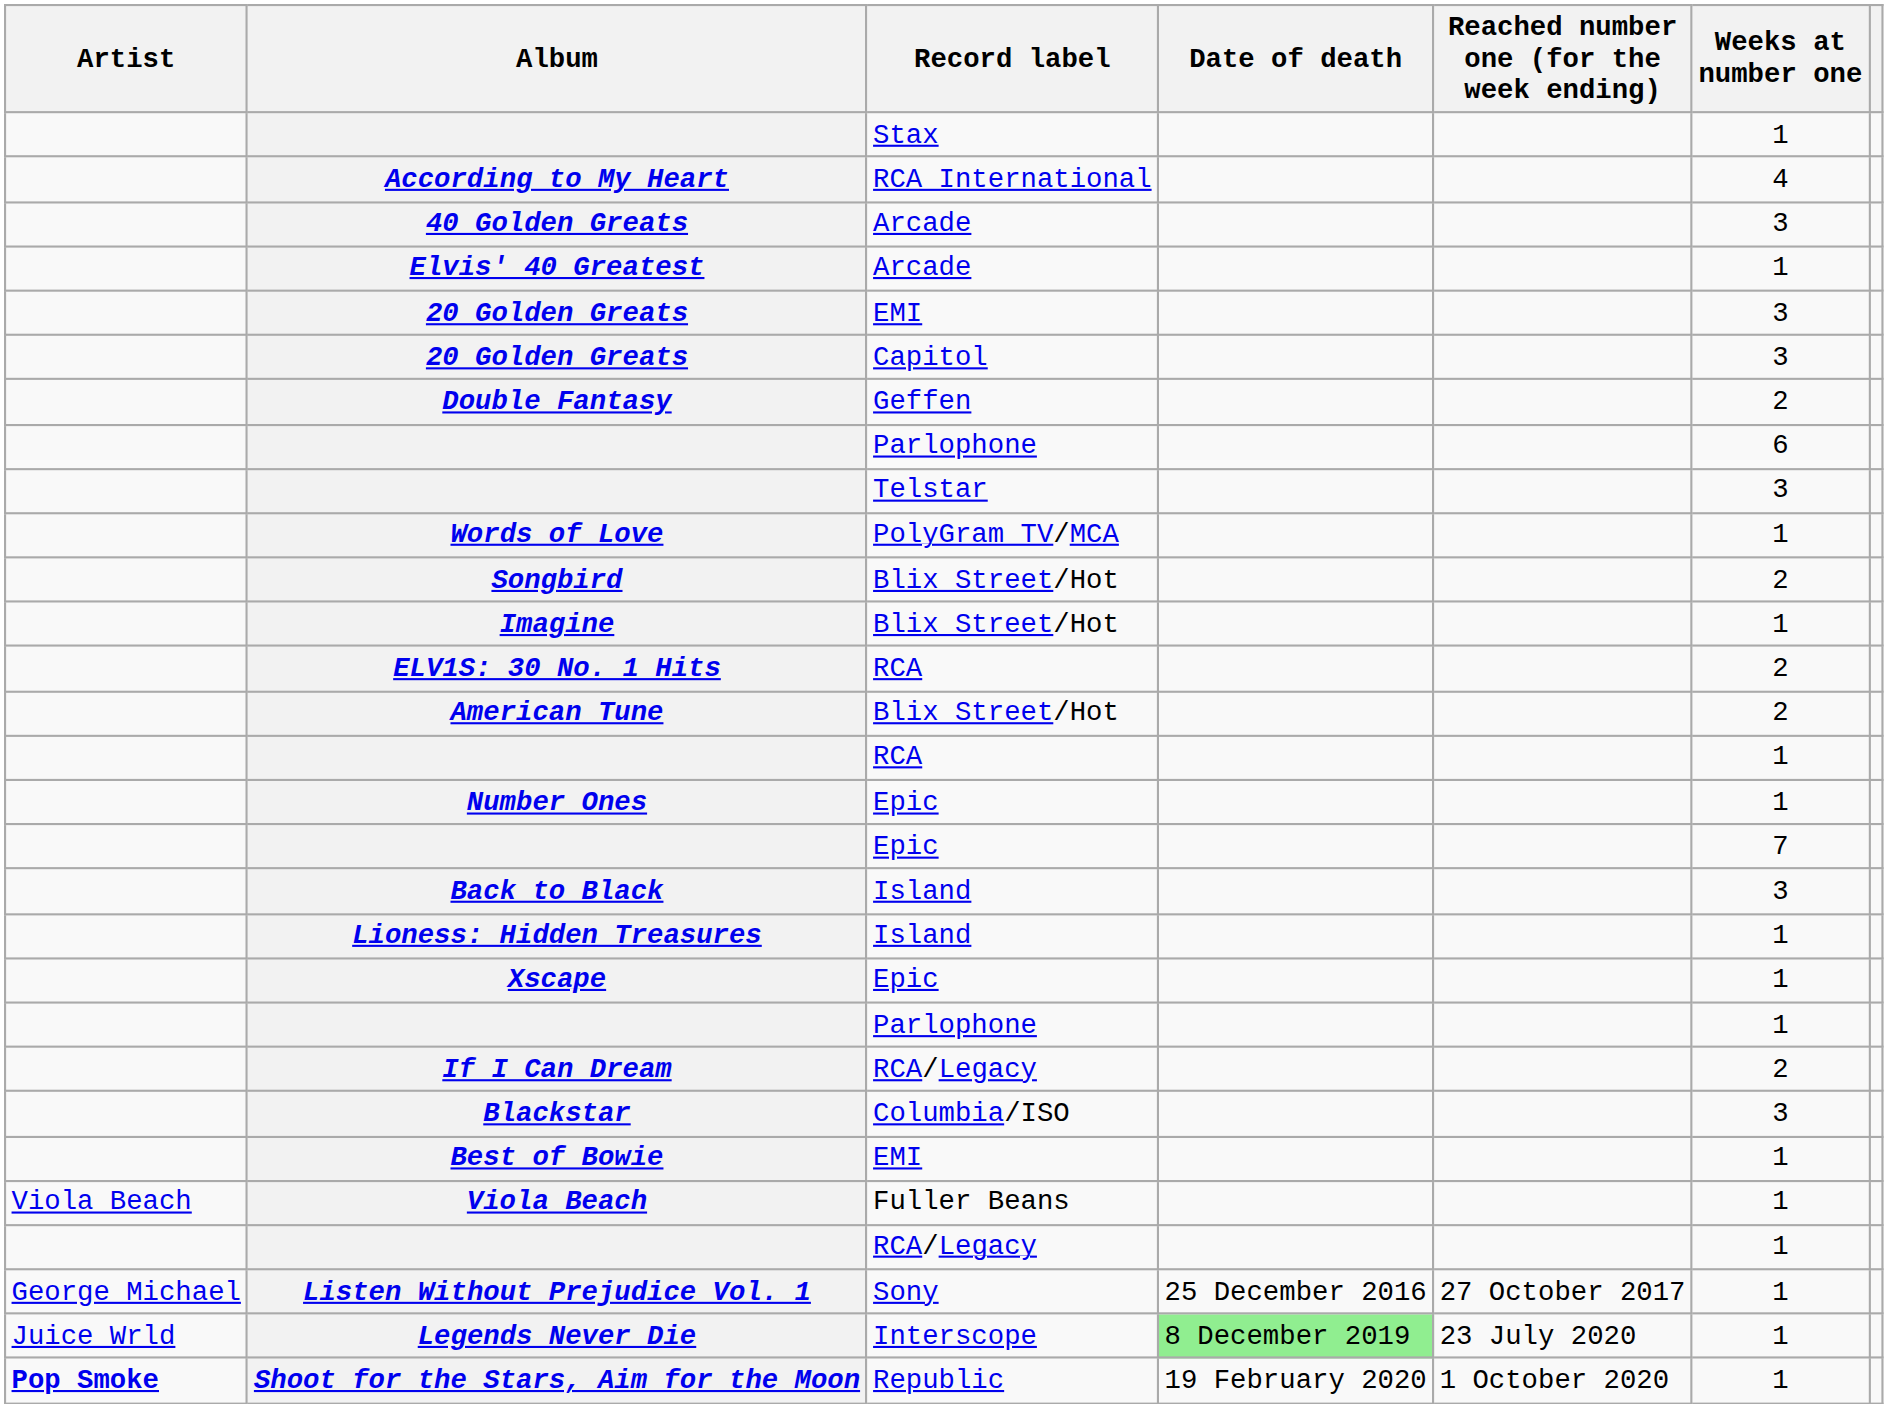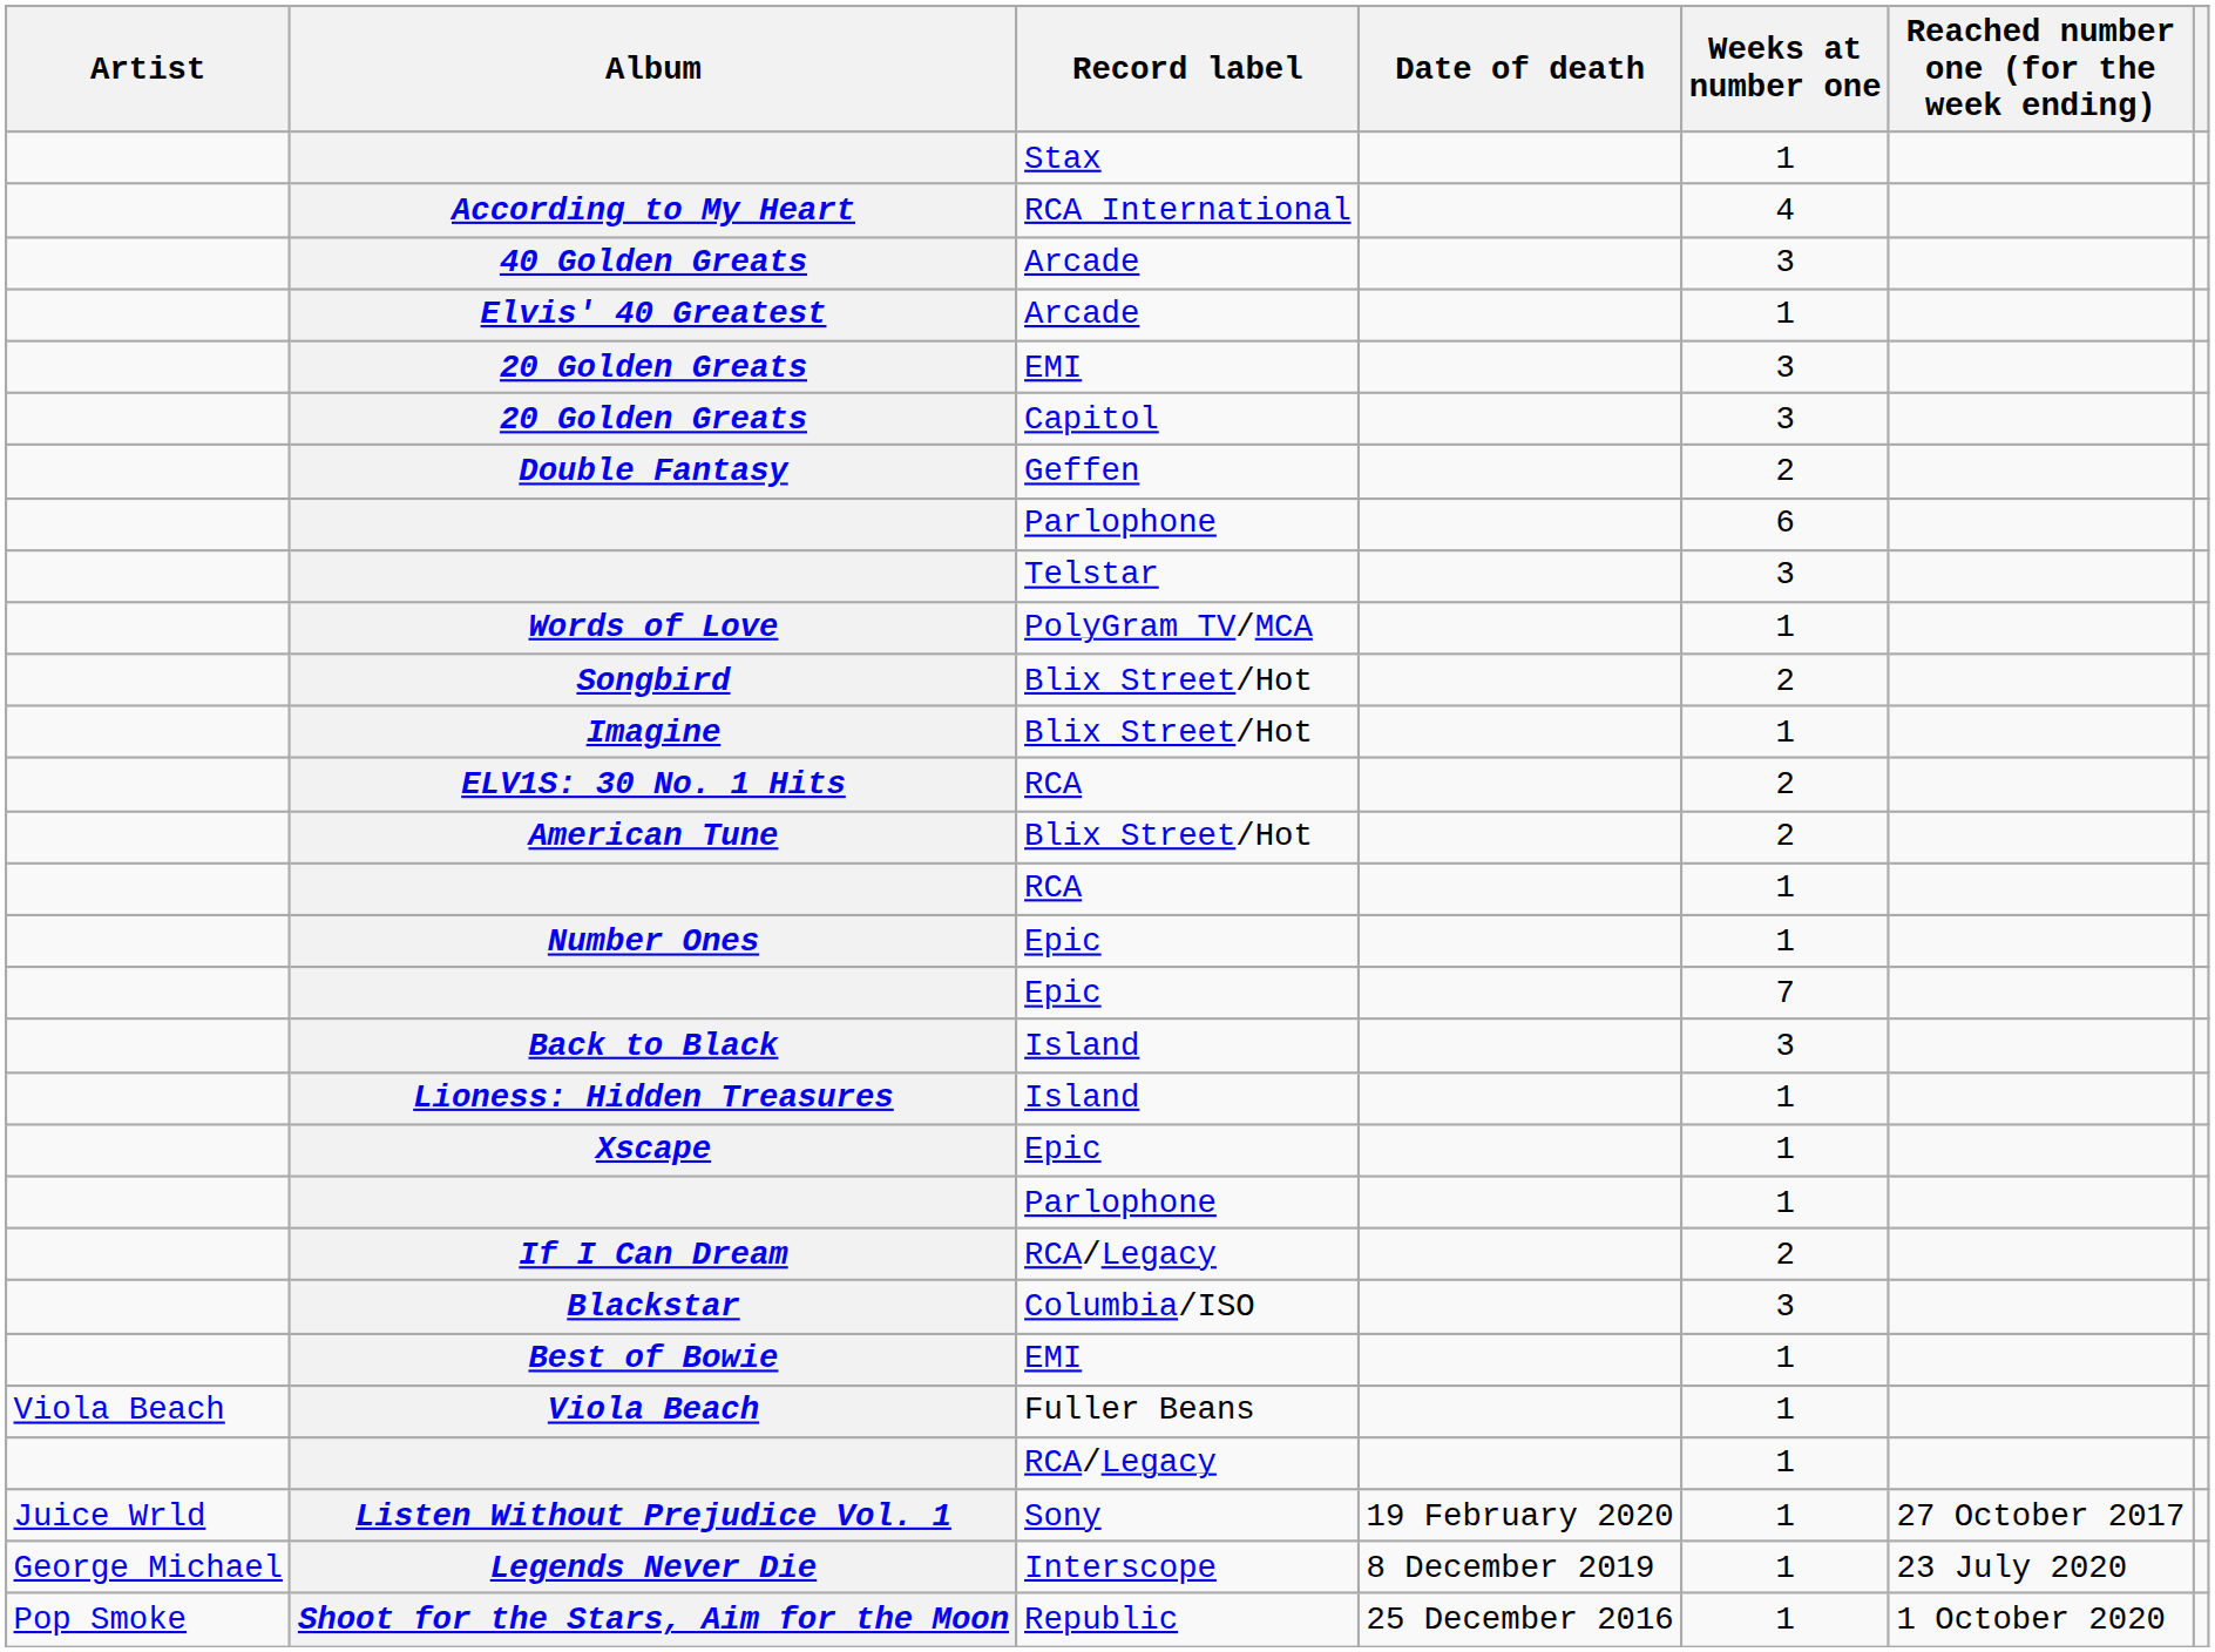columns swapped: Reached number one (for the week ending) <-> Weeks at number one
Listen Without Prejudice Vol. 1 | Artist: George Michael -> Juice Wrld
Listen Without Prejudice Vol. 1 | Date of death: 25 December 2016 -> 19 February 2020
Legends Never Die | Artist: Juice Wrld -> George Michael
Legends Never Die | Date of death: lightgreen background -> no background
Shoot for the Stars, Aim for the Moon | Artist: bold -> normal
Shoot for the Stars, Aim for the Moon | Date of death: 19 February 2020 -> 25 December 2016
